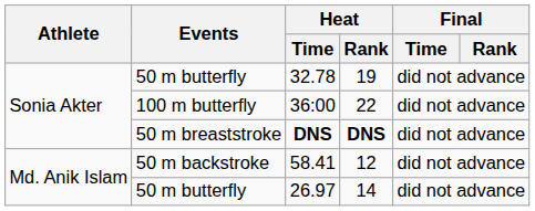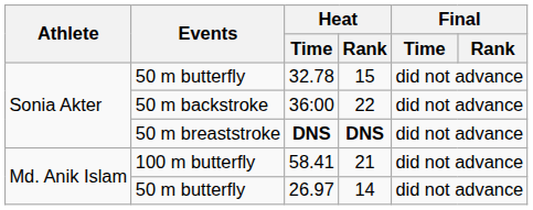32.78 | Heat / Rank: 19 -> 15
36:00 | Events: 100 m butterfly -> 50 m backstroke
58.41 | Events: 50 m backstroke -> 100 m butterfly
58.41 | Heat / Rank: 12 -> 21
